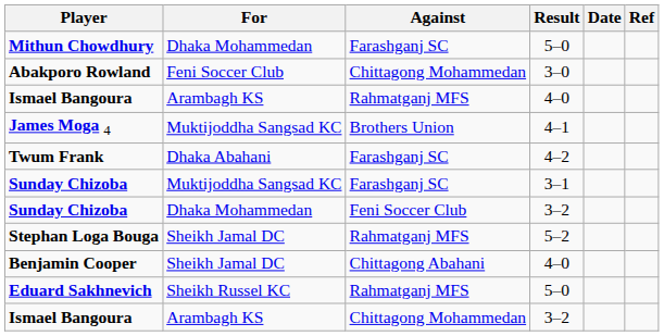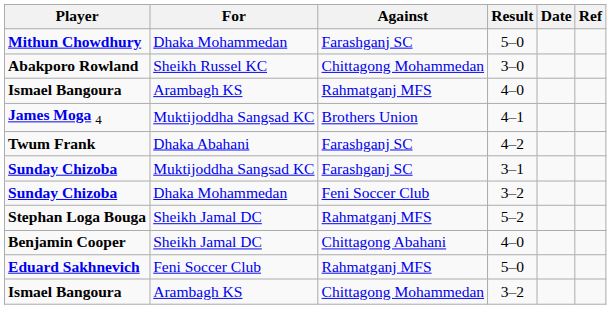Abakporo Rowland | For: Feni Soccer Club -> Sheikh Russel KC
Eduard Sakhnevich | For: Sheikh Russel KC -> Feni Soccer Club
